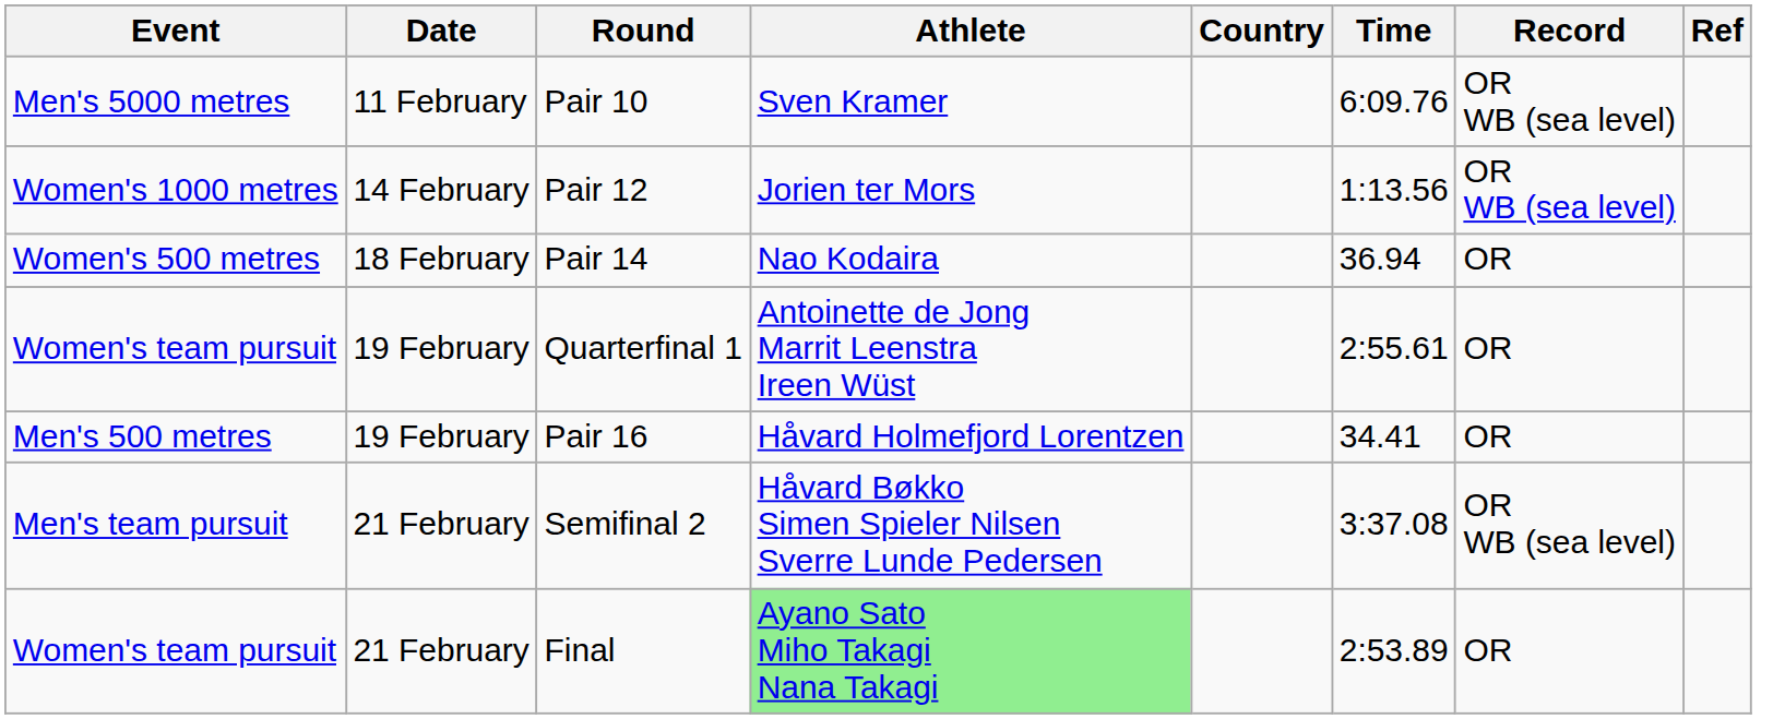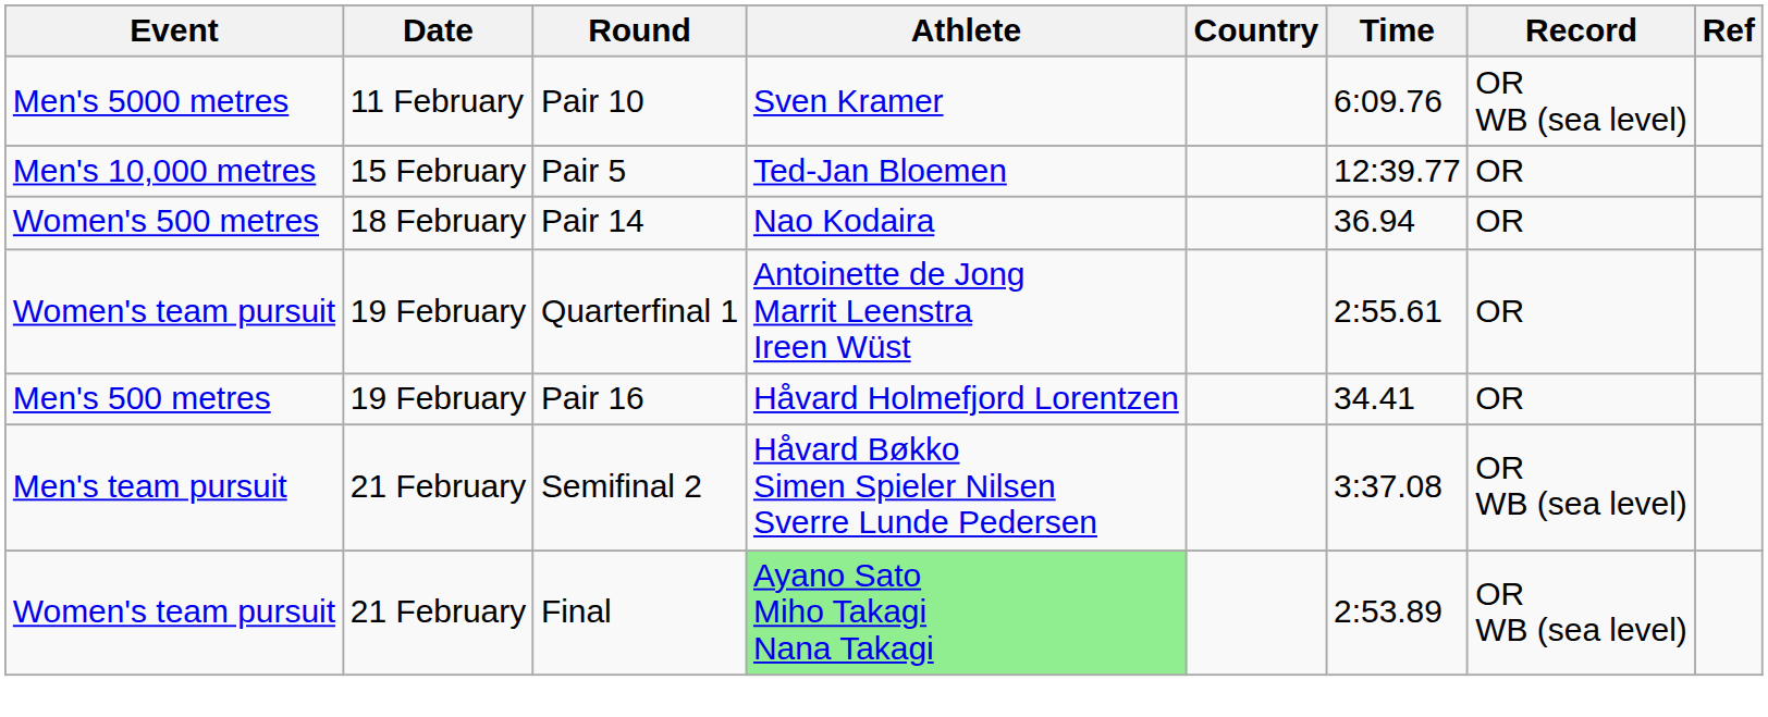- row: Women's 1000 metres | 14 February | Pair 12 | Jorien ter Mors | 1:13.56 | OR WB (sea level)
+ row: Men's 10,000 metres | 15 February | Pair 5 | Ted-Jan Bloemen | 12:39.77 | OR
Final | Record: OR -> OR WB (sea level)
